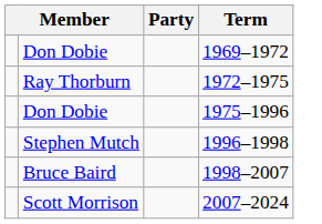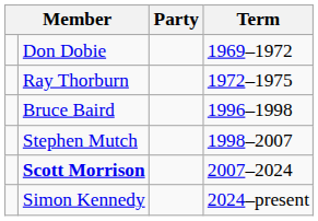- row: Don Dobie | 1975–1996
1996–1998 | column 2: Stephen Mutch -> Bruce Baird
1998–2007 | column 2: Bruce Baird -> Stephen Mutch
2007–2024 | column 2: normal -> bold
+ row: Simon Kennedy | 2024–present
